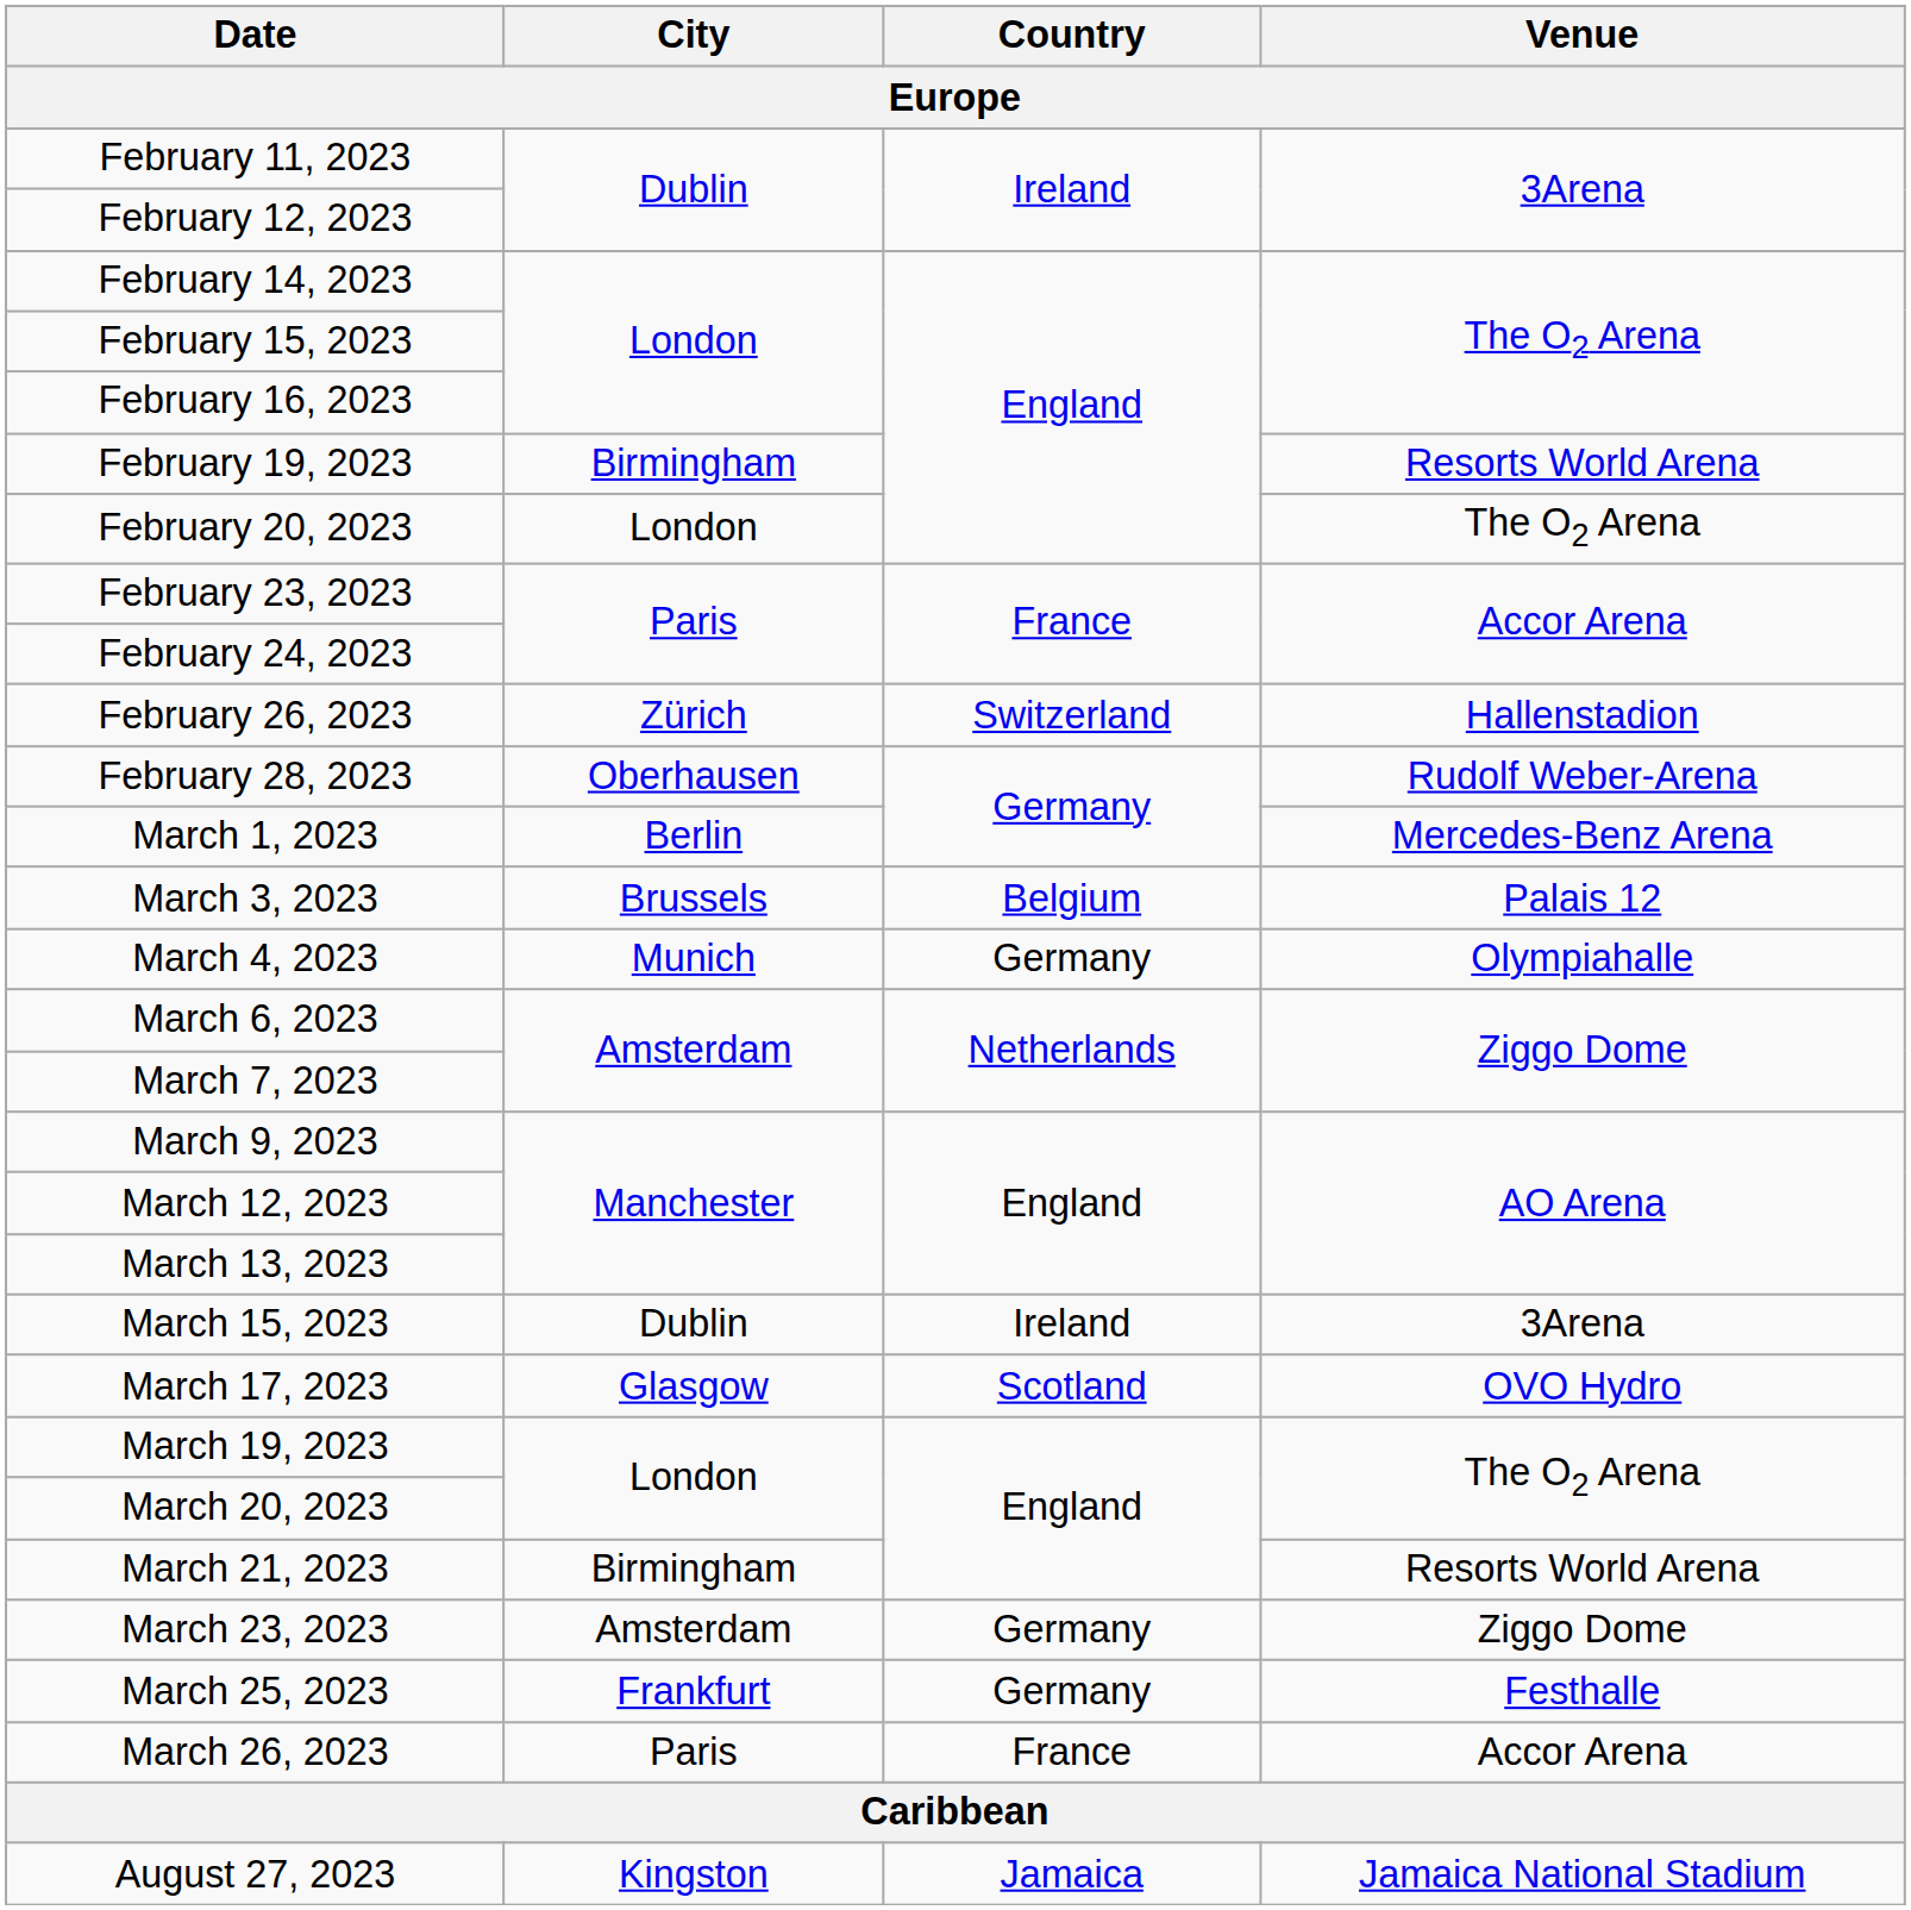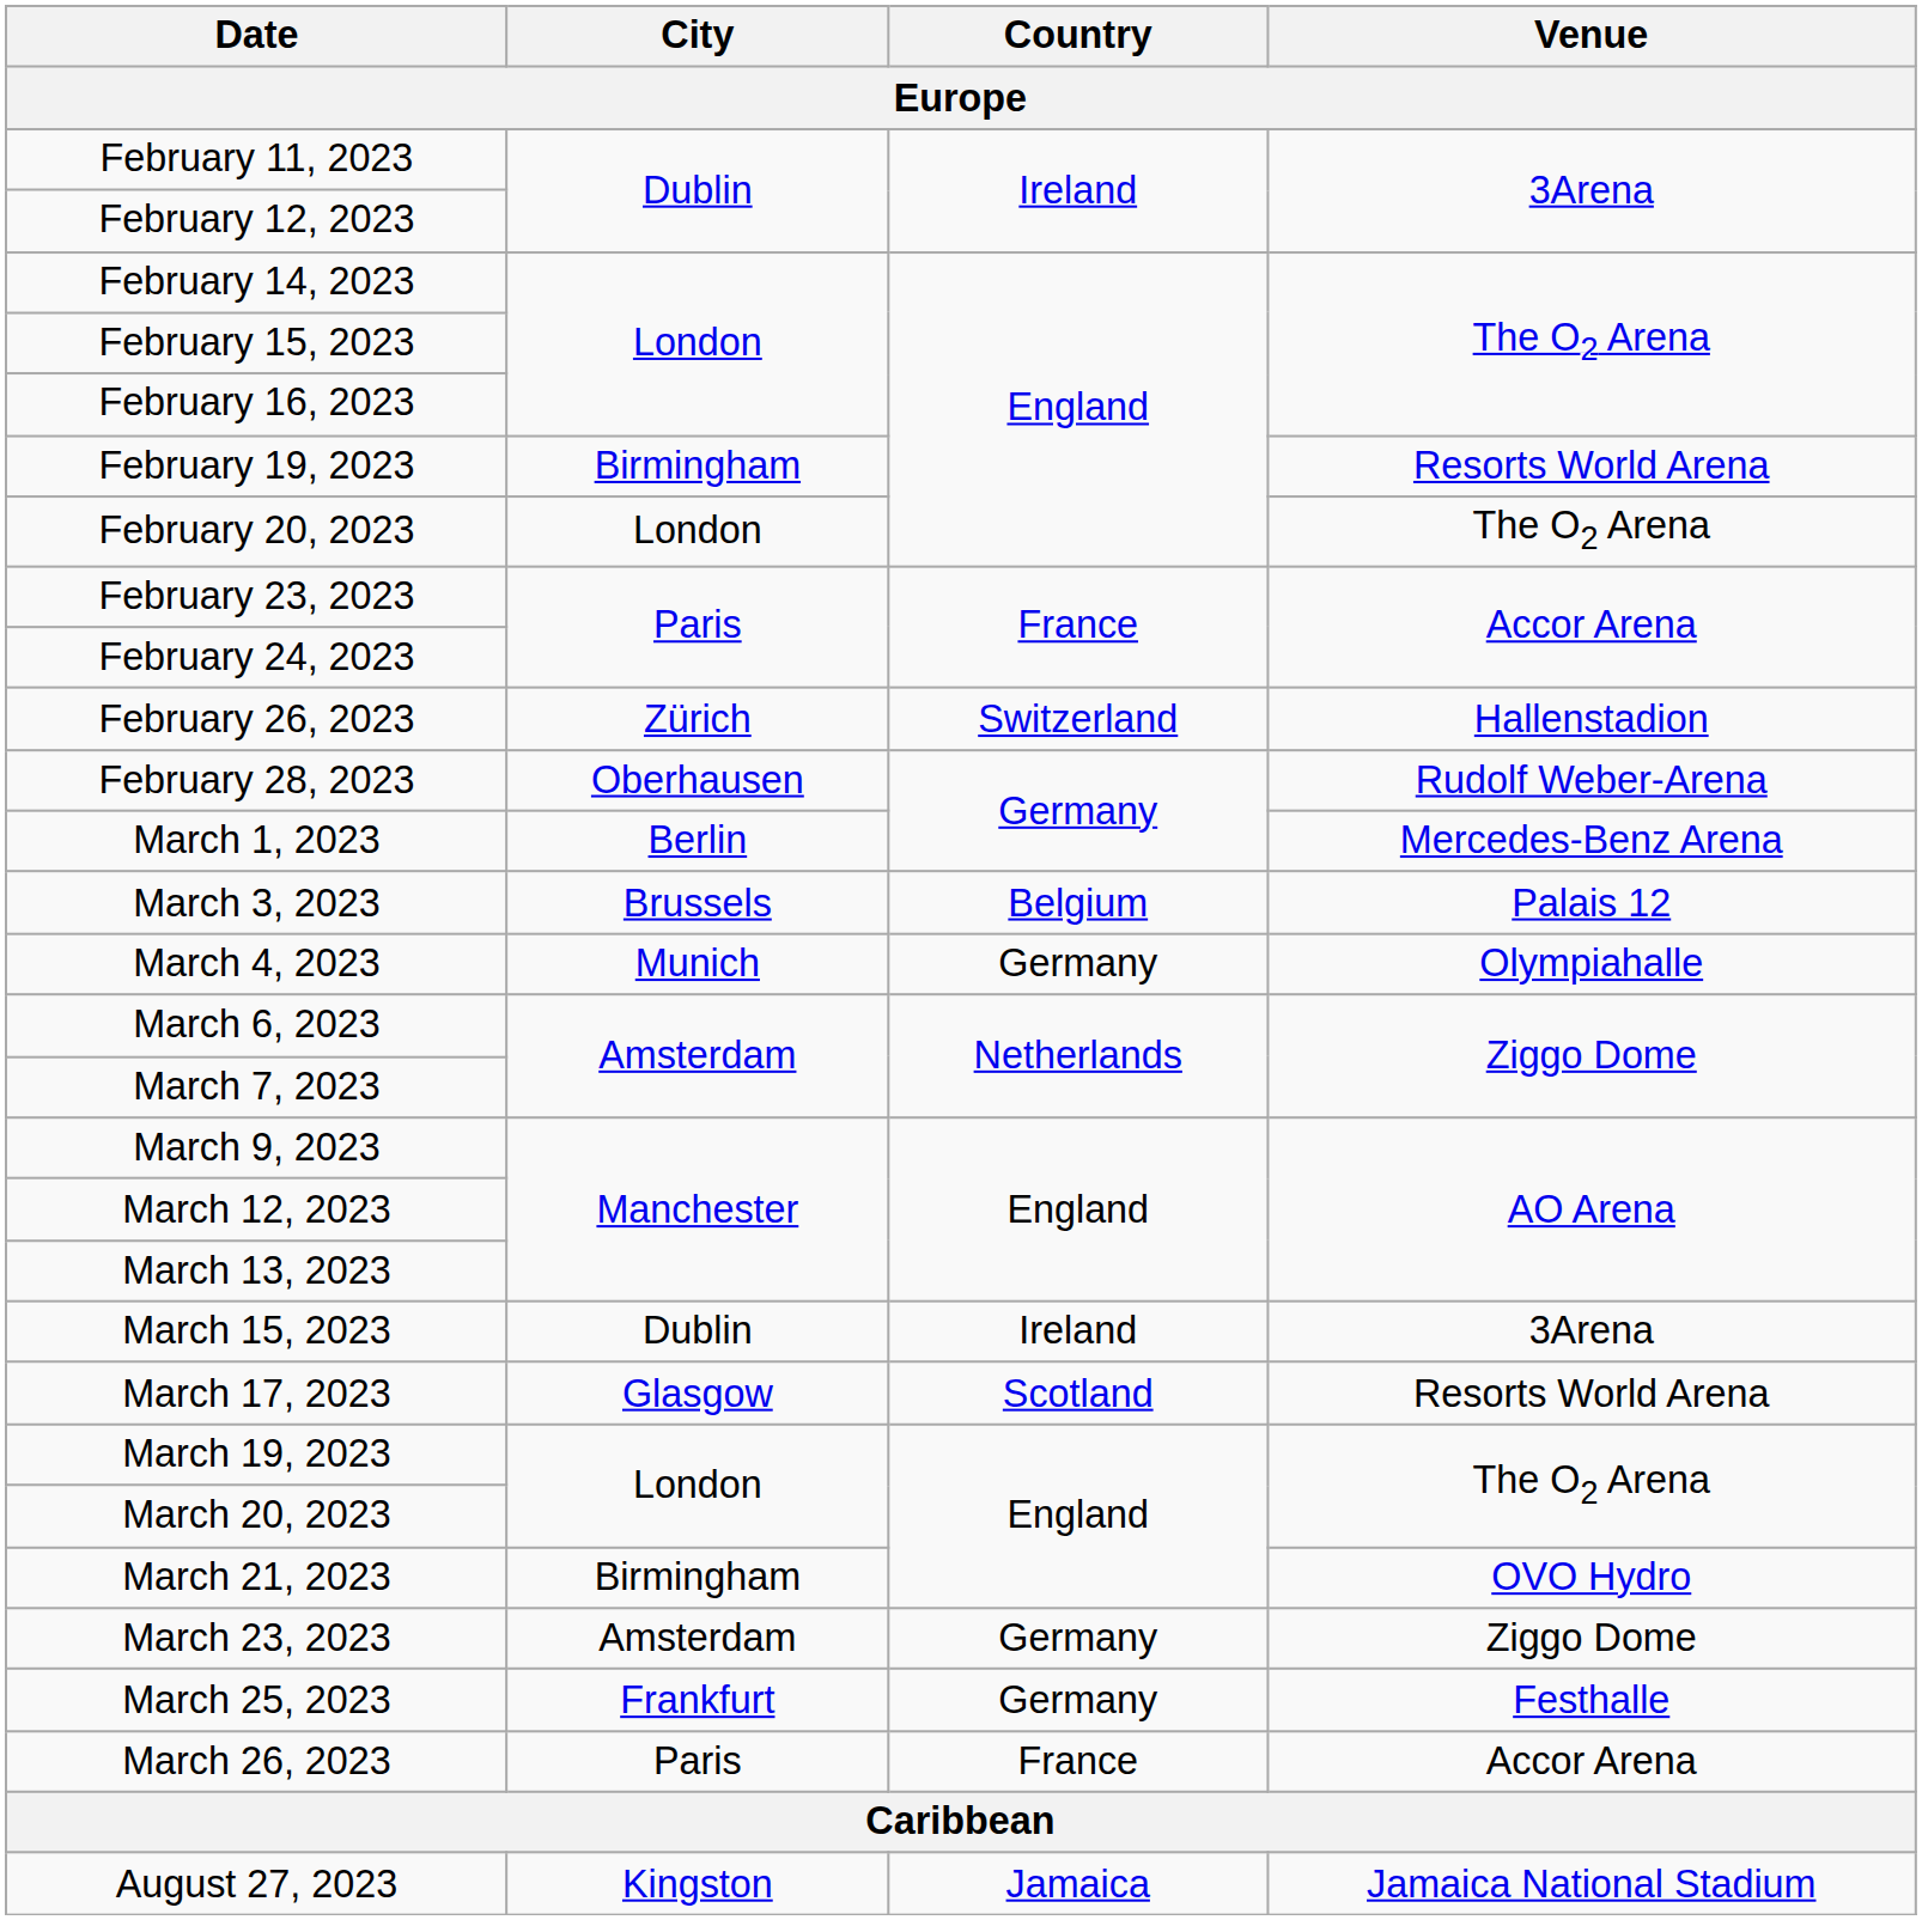March 17, 2023 | Venue: OVO Hydro -> Resorts World Arena
March 21, 2023 | Venue: Resorts World Arena -> OVO Hydro
